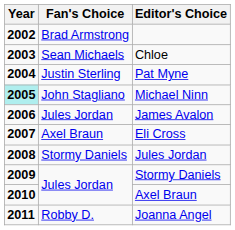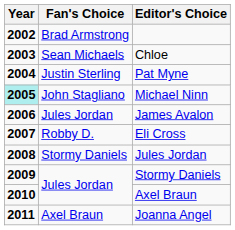Eli Cross | Fan's Choice: Axel Braun -> Robby D.
Joanna Angel | Fan's Choice: Robby D. -> Axel Braun
